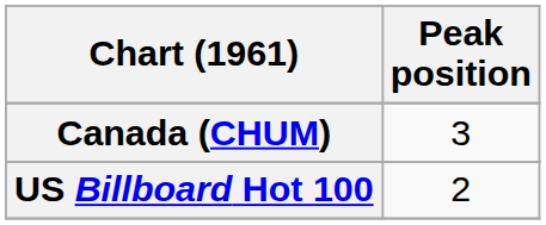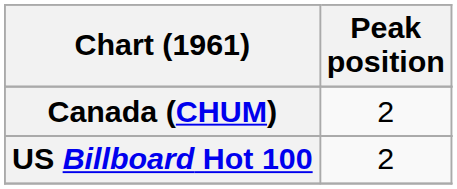Canada (CHUM) | Peak position: 3 -> 2
